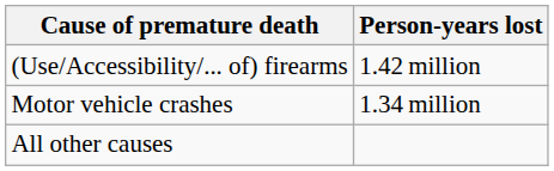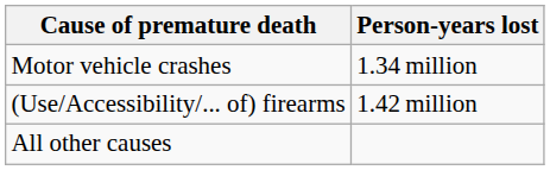rows swapped: (Use/Accessibility/... of) firearms <-> Motor vehicle crashes
